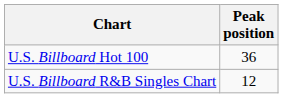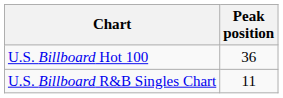U.S. Billboard R&B Singles Chart | Peak position: 12 -> 11
